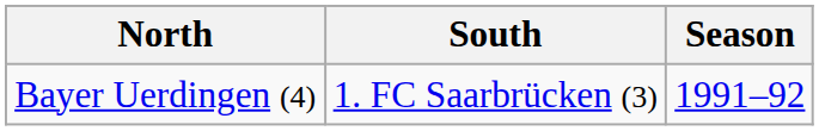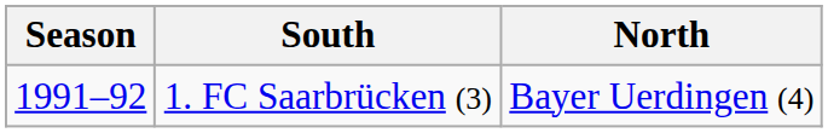columns swapped: Season <-> North
